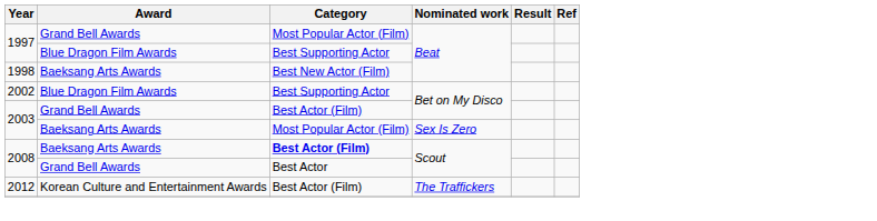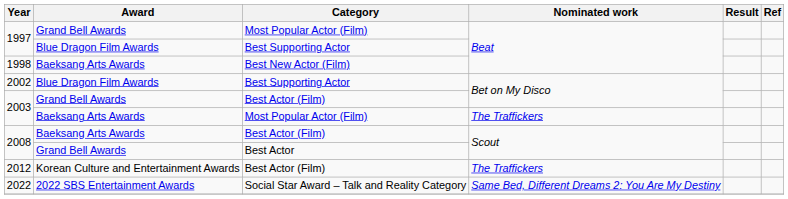2003 / Baeksang Arts Awards | Nominated work: Sex Is Zero -> The Traffickers
2008 / Baeksang Arts Awards | Category: bold -> normal
+ row: 2022 | 2022 SBS Entertainment Awards | Social Star Award – Talk and Reality Category | Same Bed, Different Dreams 2: You Are My Destiny
